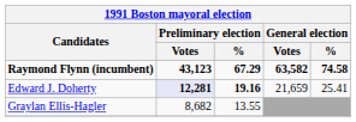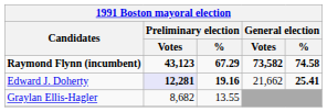Raymond Flynn (incumbent) | General election / Votes: 63,582 -> 73,582
Edward J. Doherty | General election / Votes: 21,659 -> 21,662
Edward J. Doherty | General election / %: normal -> bold
